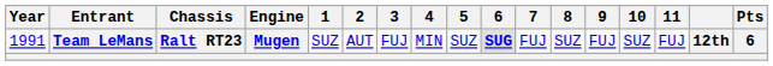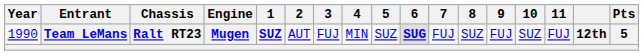Team LeMans | Year: 1991 -> 1990
Team LeMans | 1: normal -> bold
Team LeMans | Pts: 6 -> 5
